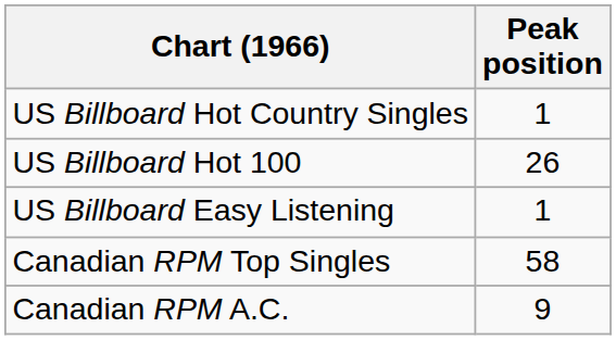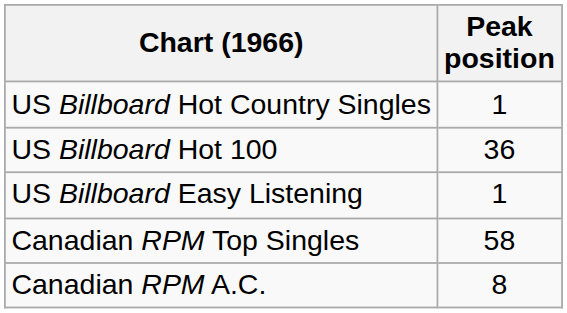US Billboard Hot 100 | Peak position: 26 -> 36
Canadian RPM A.C. | Peak position: 9 -> 8
